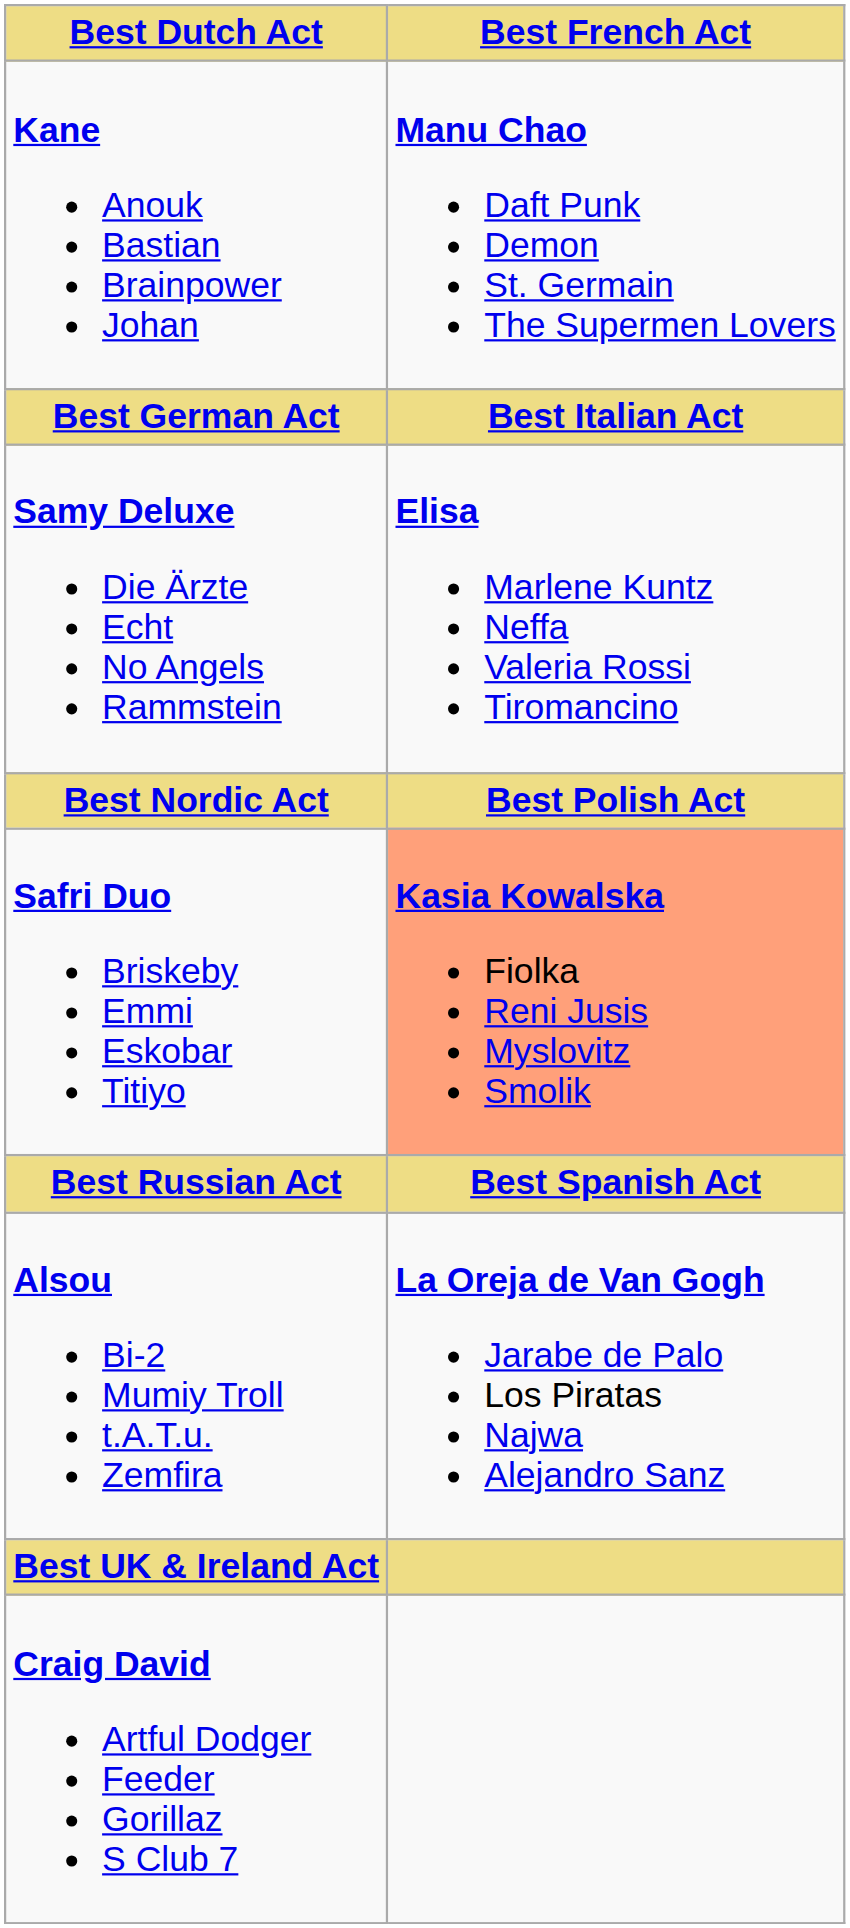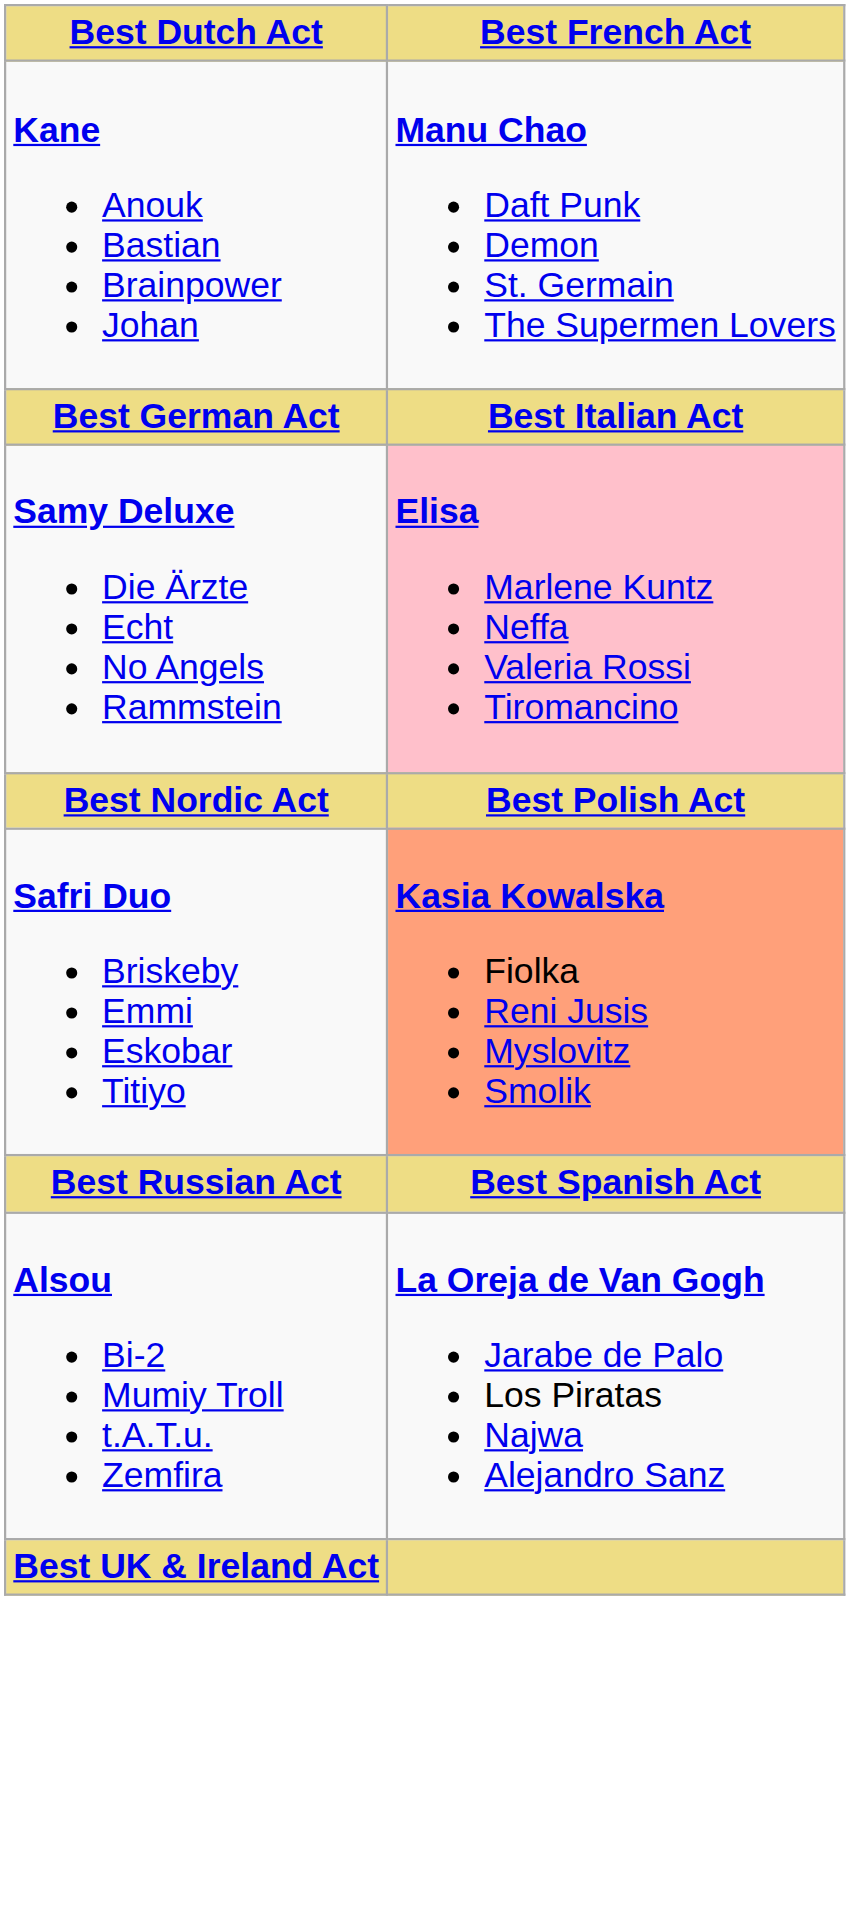Samy Deluxe Die Ärzte Echt No Angels Rammstein | Best French Act: no background -> pink background
- row: Craig David Artful Dodger Feeder Gorillaz S Club 7
